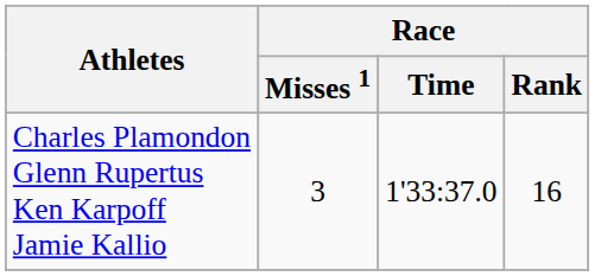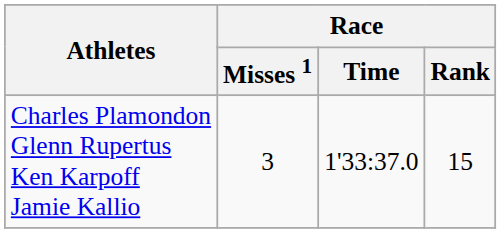Charles Plamondon Glenn Rupertus Ken Karpoff Jamie Kallio | Race / Rank: 16 -> 15
